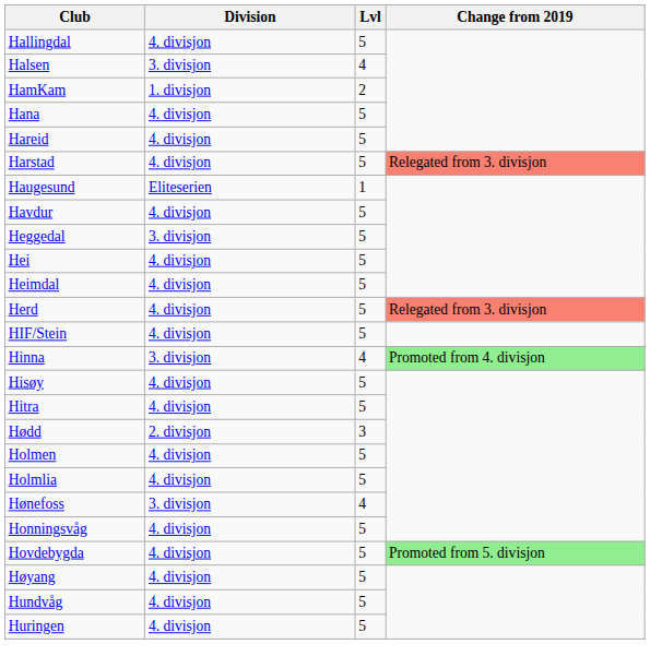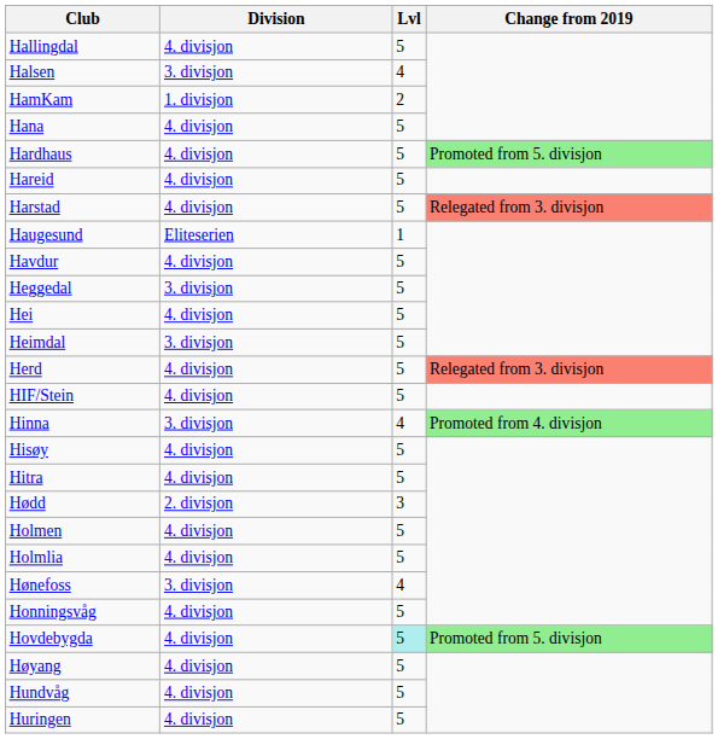+ row: Hardhaus | 4. divisjon | 5 | Promoted from 5. divisjon
Heimdal | Division: 4. divisjon -> 3. divisjon
Hovdebygda | Lvl: no background -> paleturquoise background
